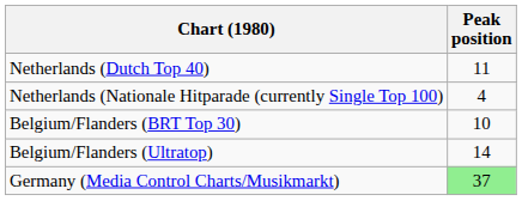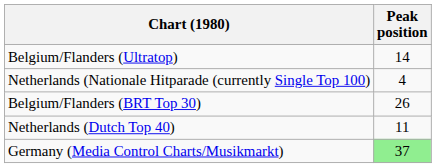rows swapped: Netherlands (Dutch Top 40) <-> Belgium/Flanders (Ultratop)
Belgium/Flanders (BRT Top 30) | Peak position: 10 -> 26
